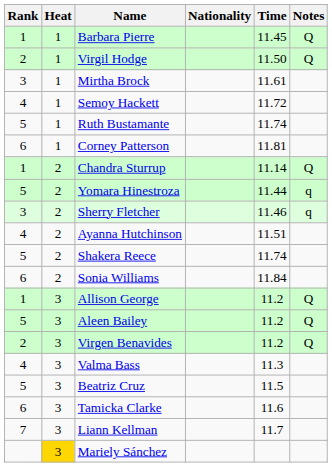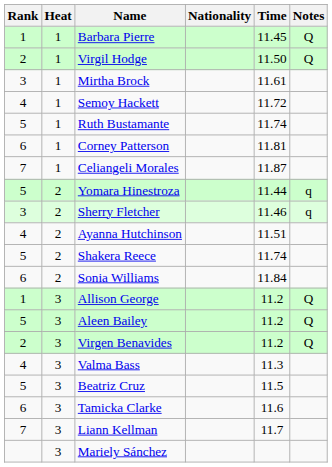+ row: 7 | 1 | Celiangeli Morales | 11.87
- row: 1 | 2 | Chandra Sturrup | 11.14 | Q
Mariely Sánchez | Heat: gold background -> no background
